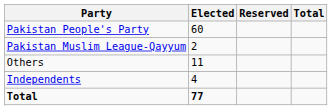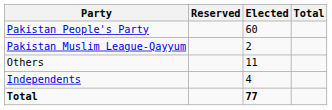columns swapped: Elected <-> Reserved
